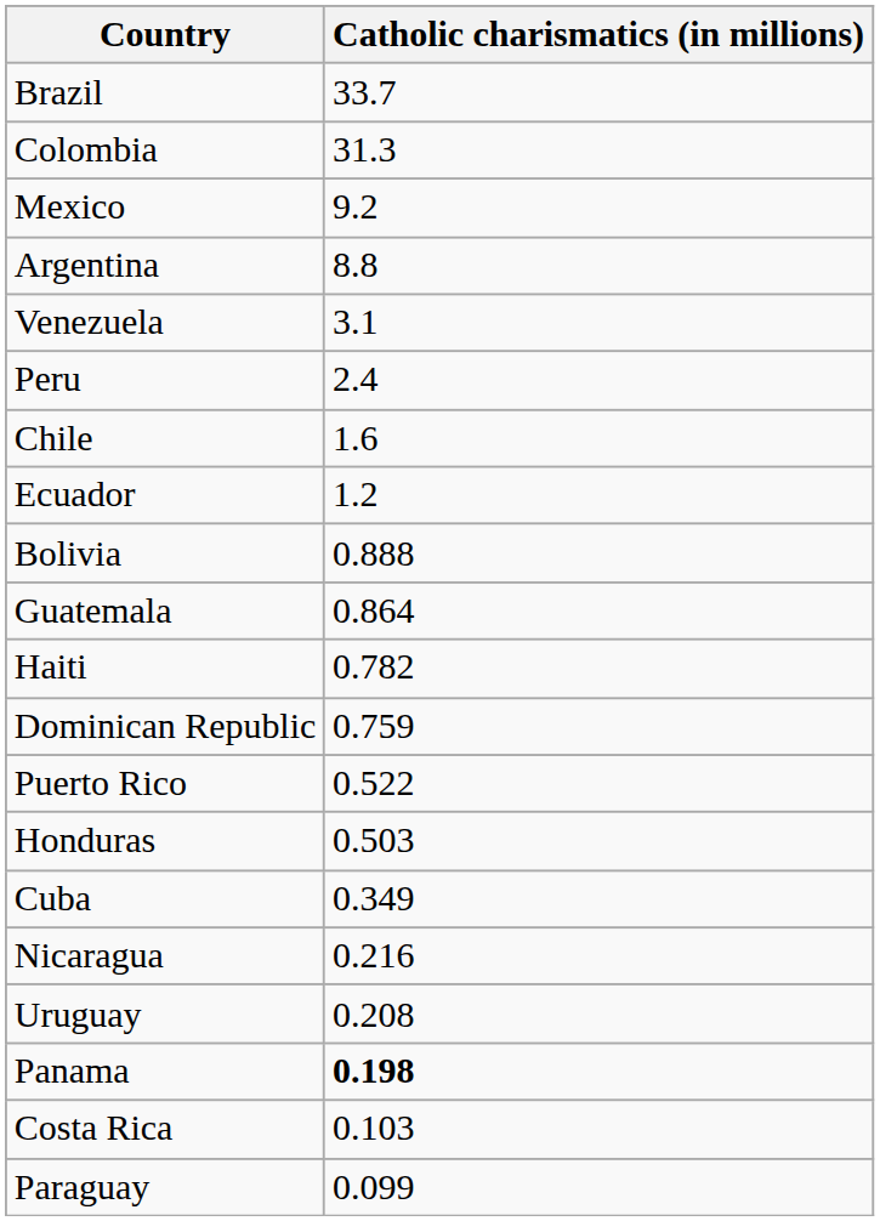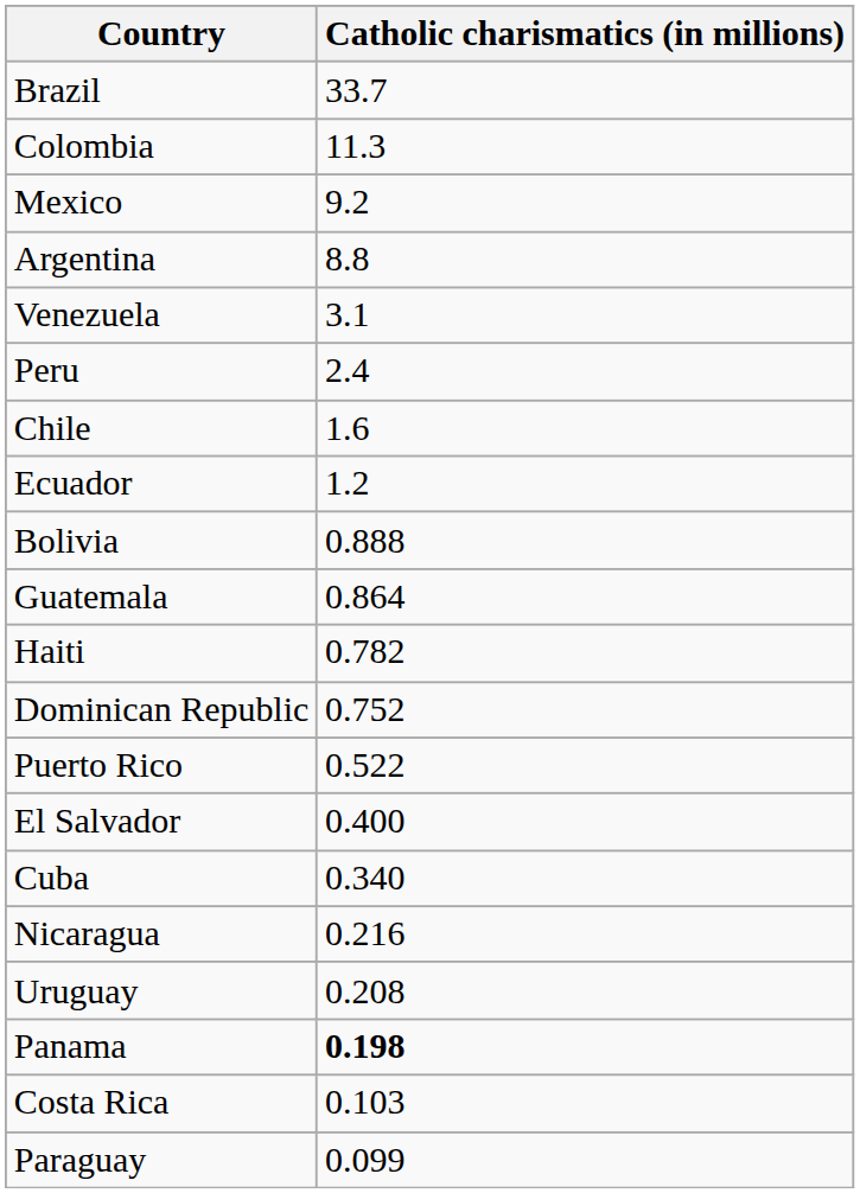Colombia | Catholic charismatics (in millions): 31.3 -> 11.3
Dominican Republic | Catholic charismatics (in millions): 0.759 -> 0.752
- row: Honduras | 0.503
+ row: El Salvador | 0.400
Cuba | Catholic charismatics (in millions): 0.349 -> 0.340
